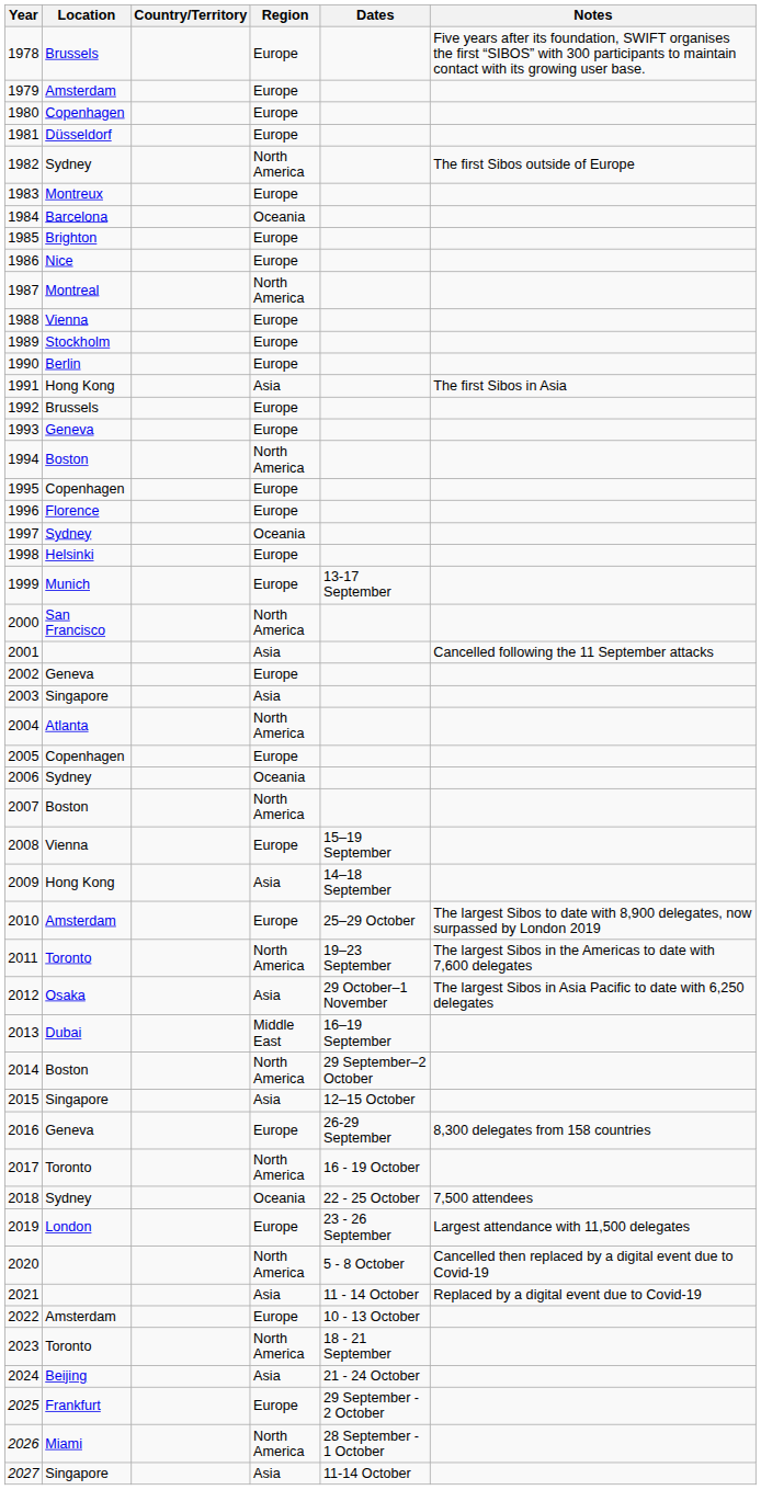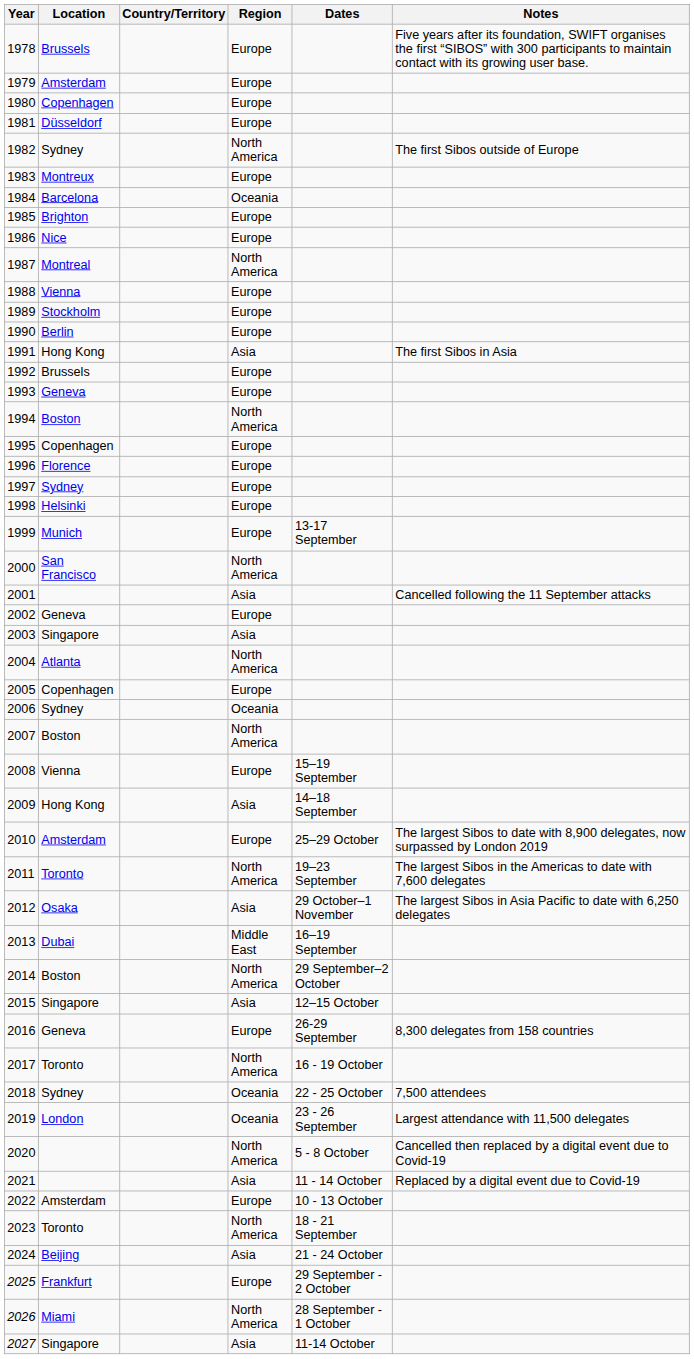1997 | Region: Oceania -> Europe
2019 | Region: Europe -> Oceania
